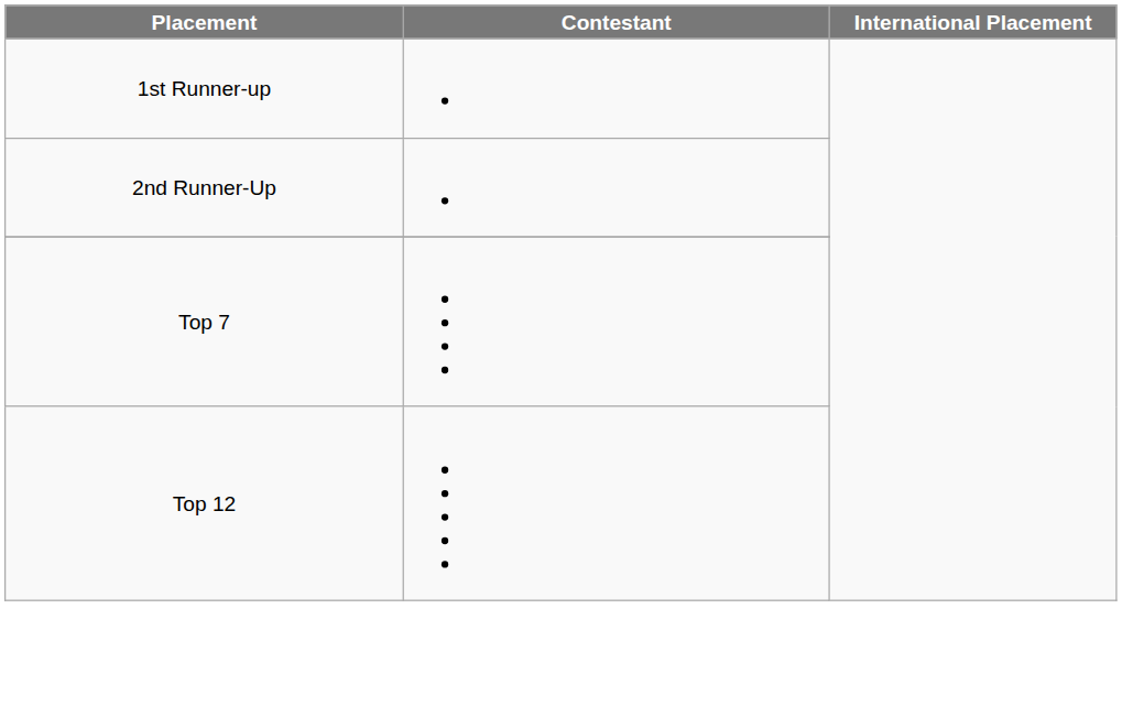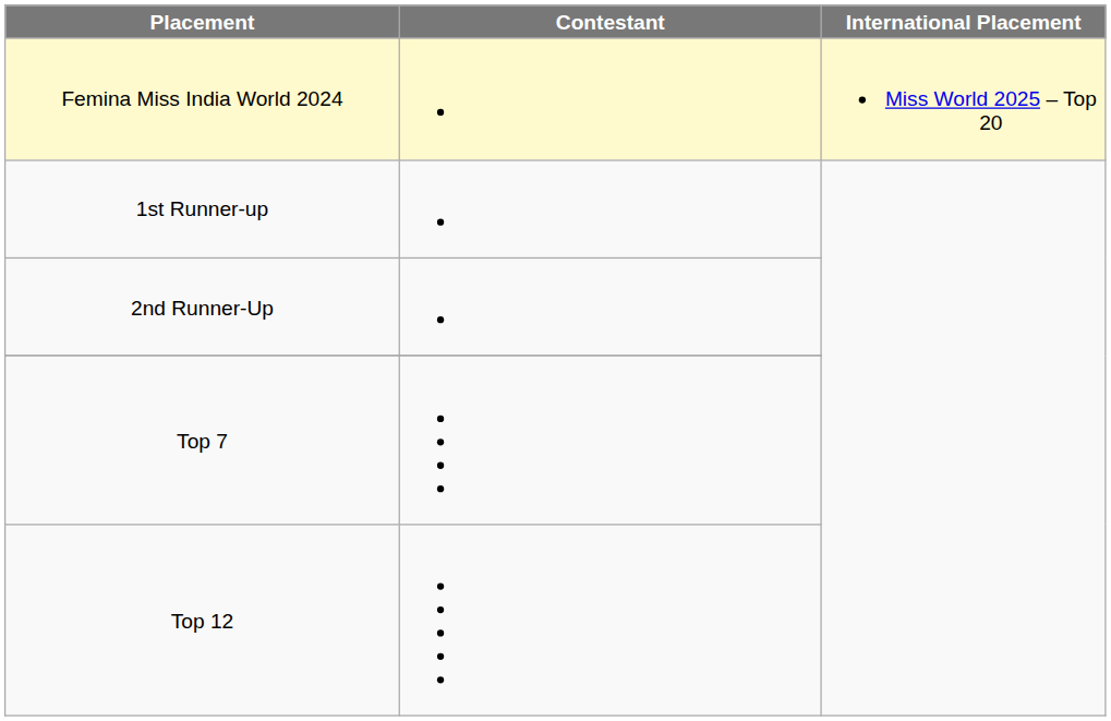+ row: Femina Miss India World 2024 | Miss World 2025 – Top 20
